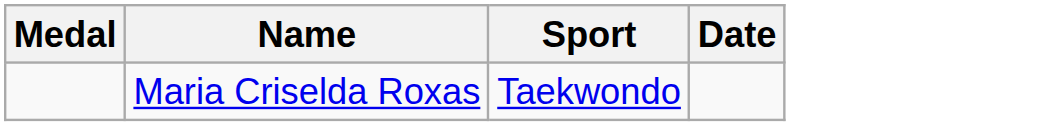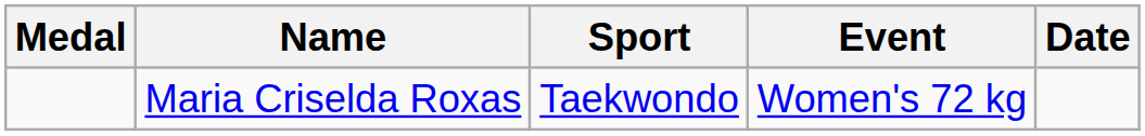+ column: Event | Women's 72 kg
